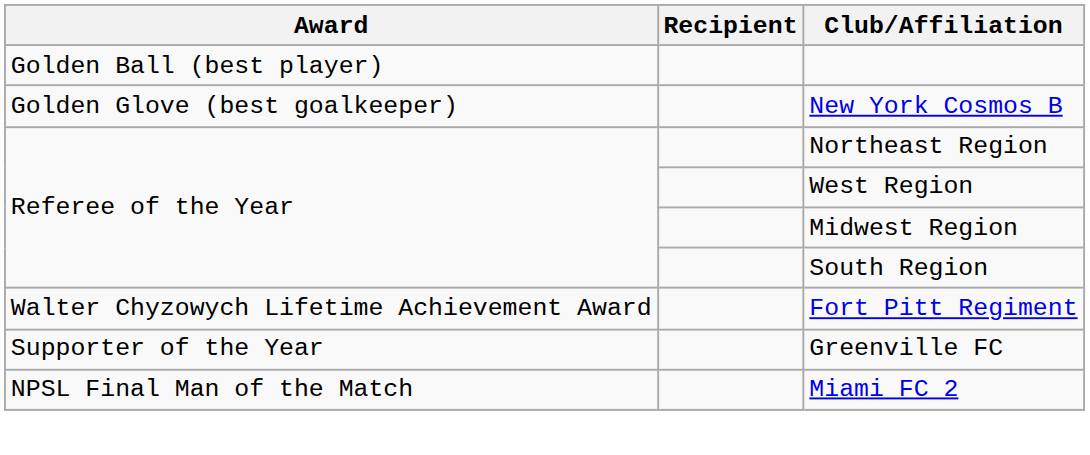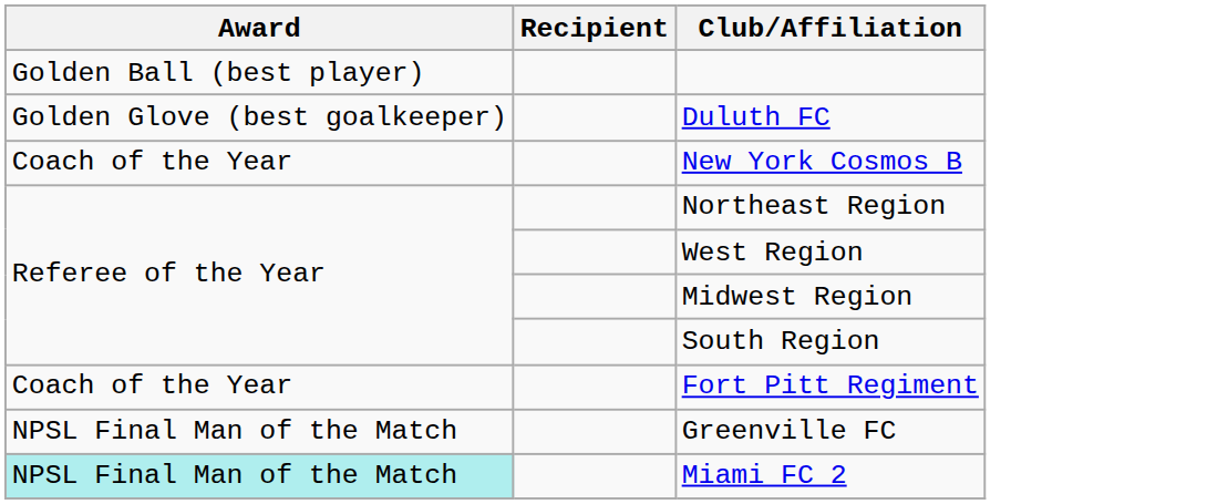+ row: Golden Glove (best goalkeeper) | Duluth FC
New York Cosmos B | Award: Golden Glove (best goalkeeper) -> Coach of the Year
Fort Pitt Regiment | Award: Walter Chyzowych Lifetime Achievement Award -> Coach of the Year
Greenville FC | Award: Supporter of the Year -> NPSL Final Man of the Match
Miami FC 2 | Award: no background -> paleturquoise background
